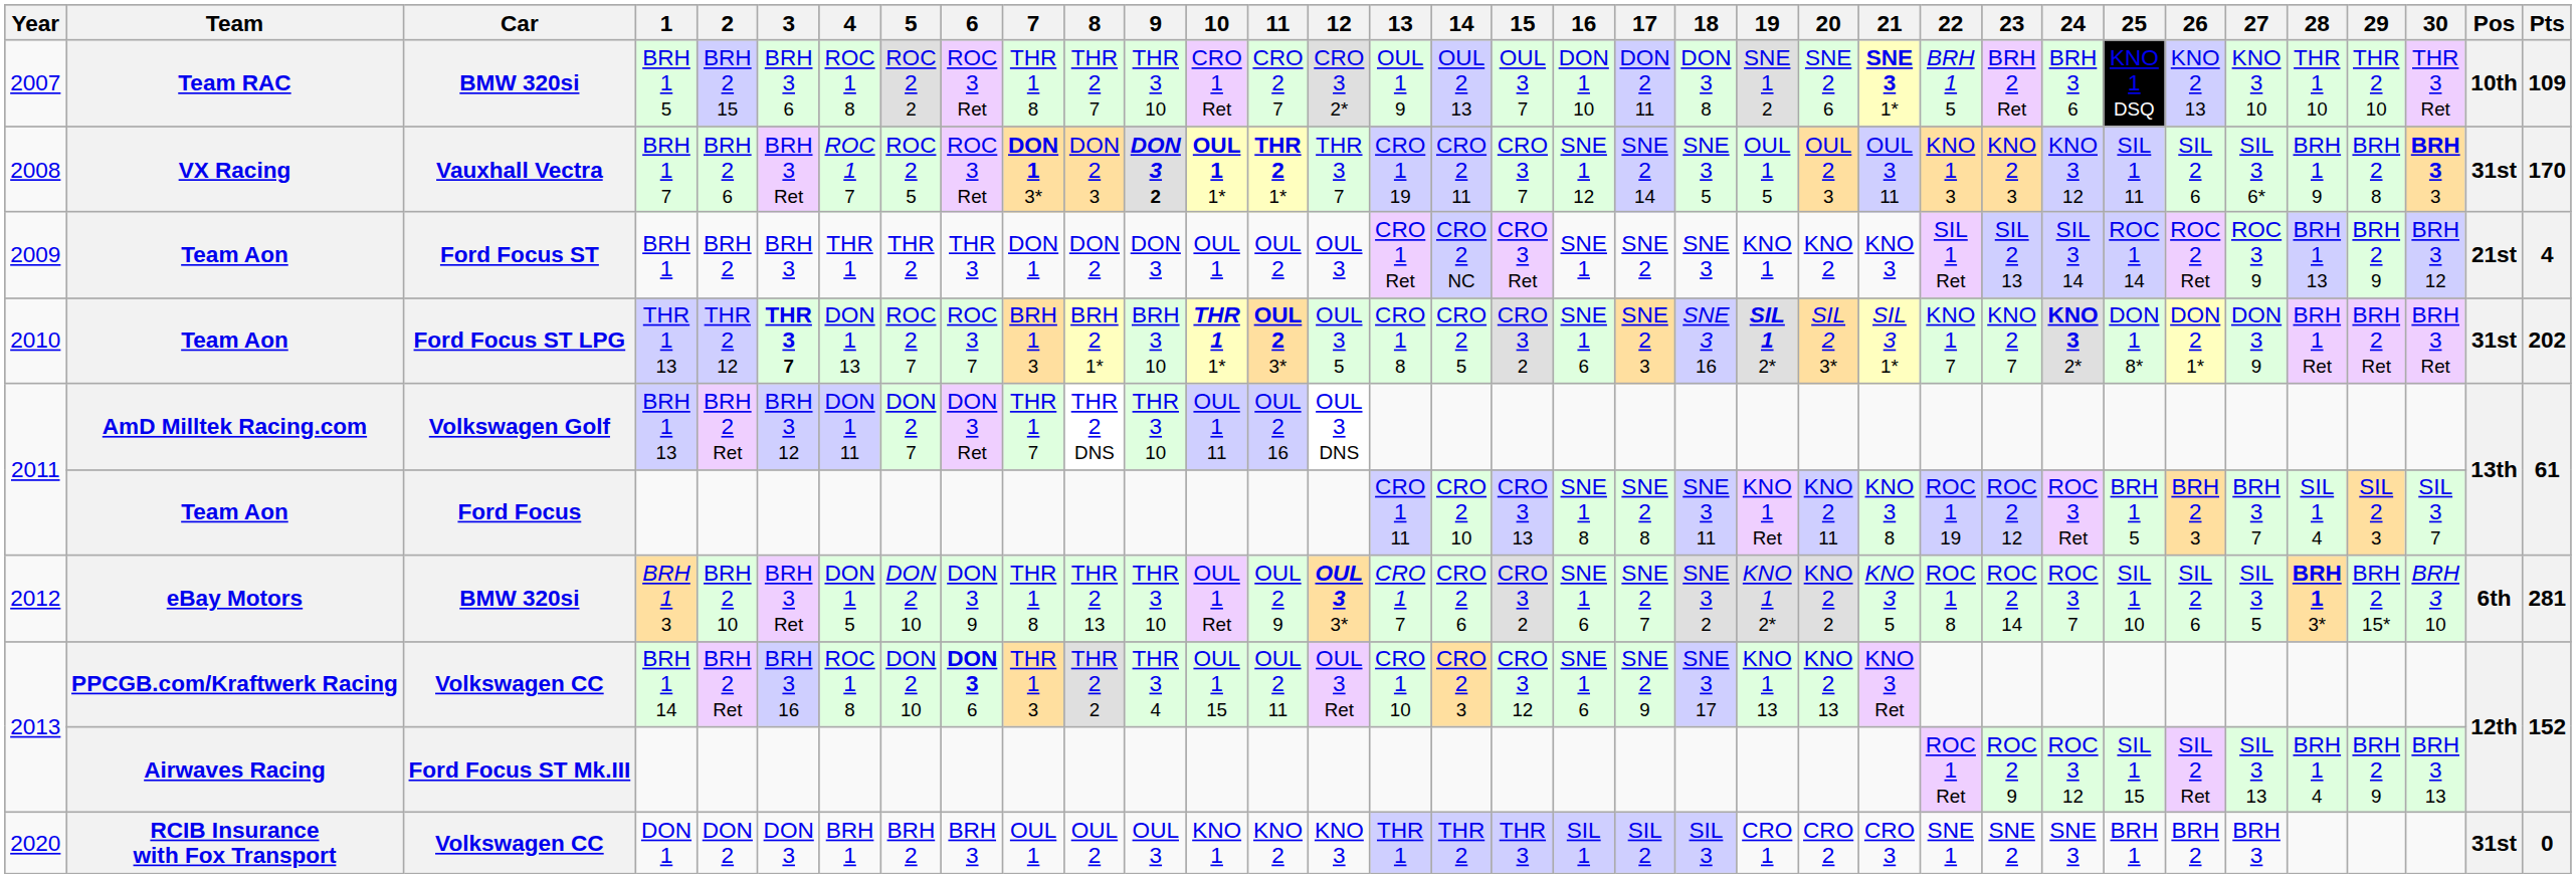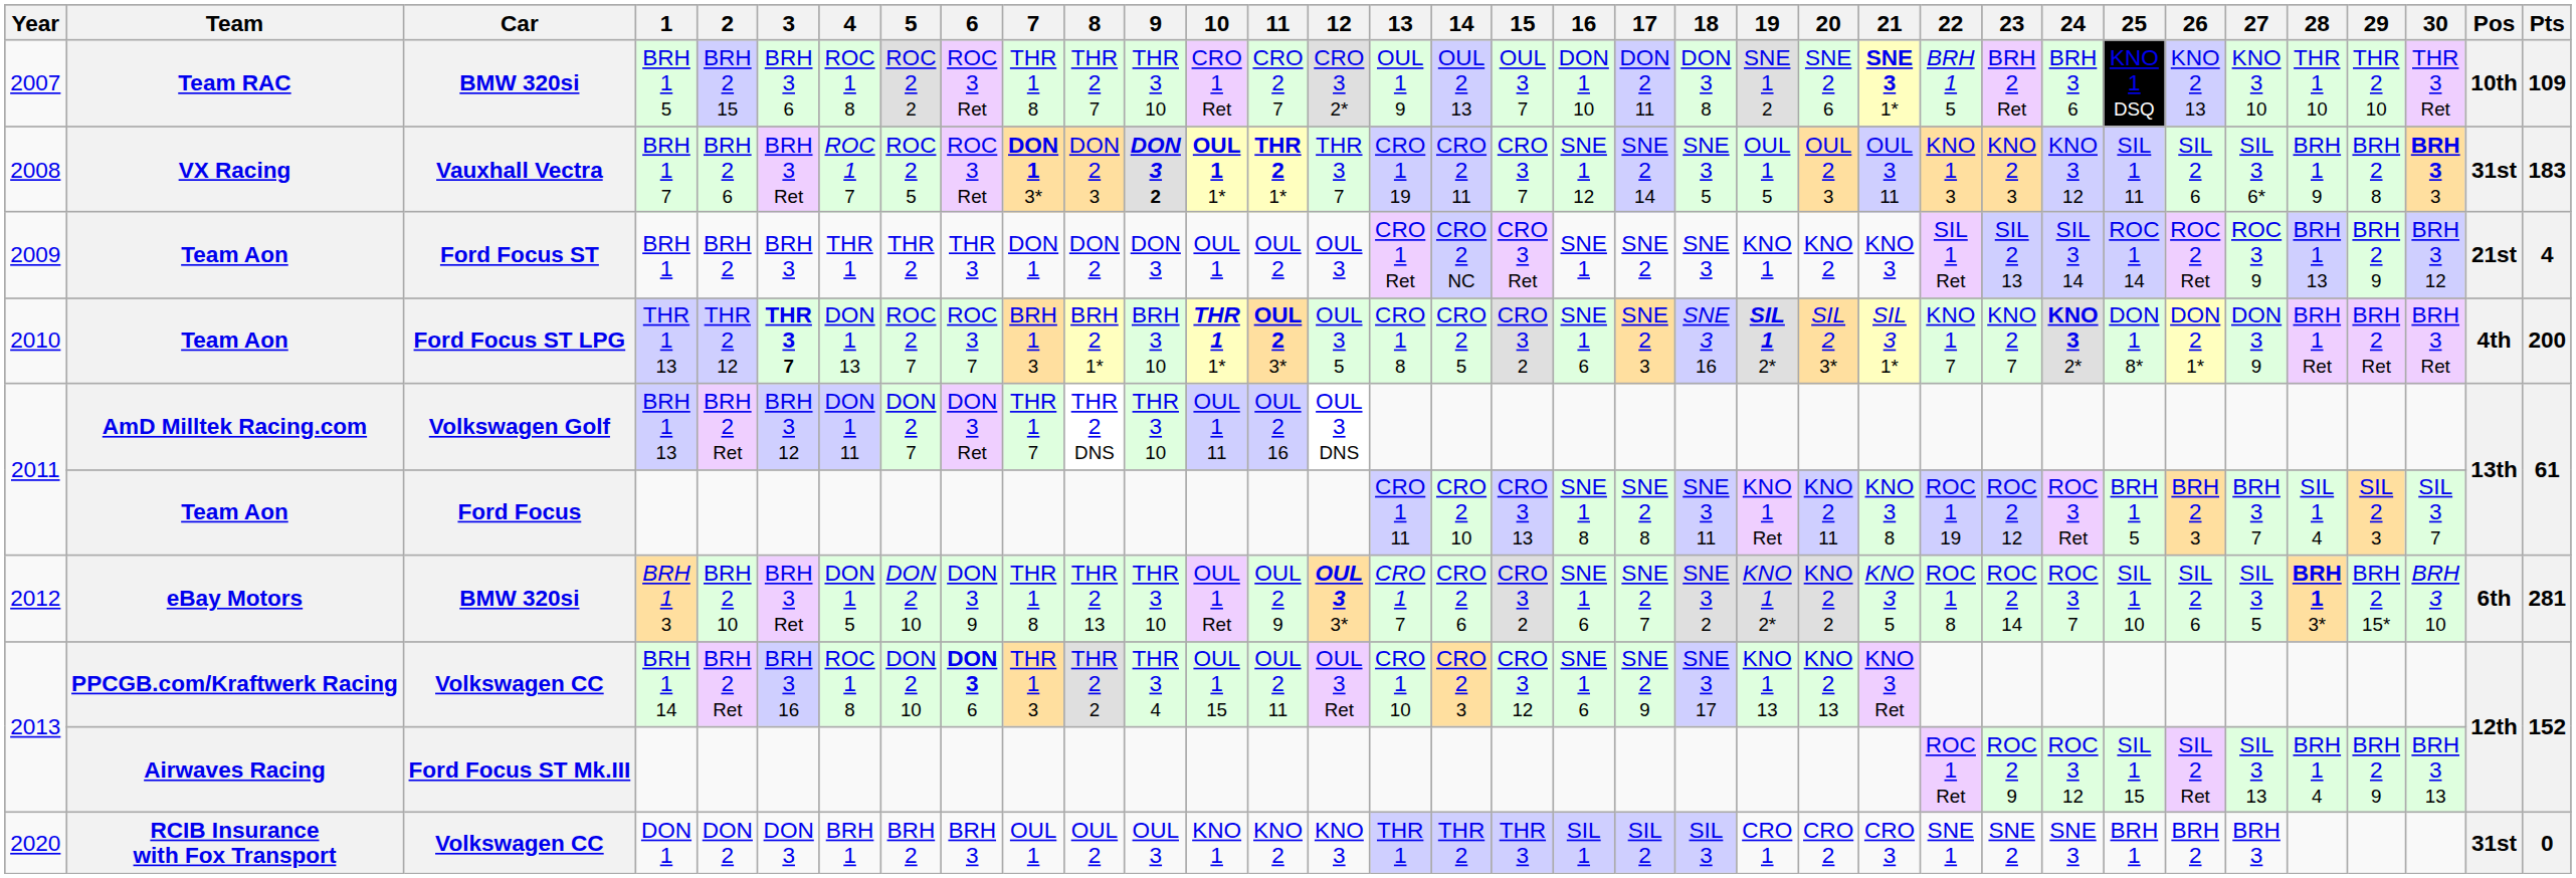BRH 1 7 | Pts: 170 -> 183
THR 1 13 | Pos: 31st -> 4th
THR 1 13 | Pts: 202 -> 200
